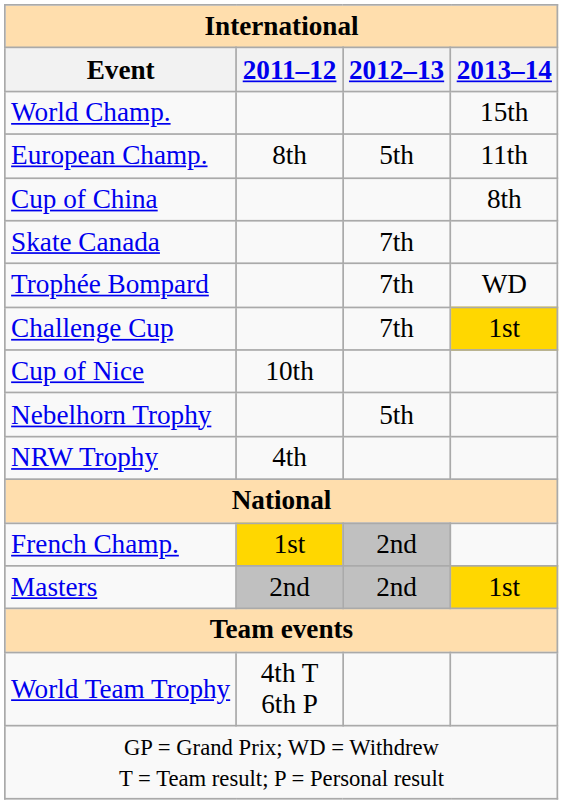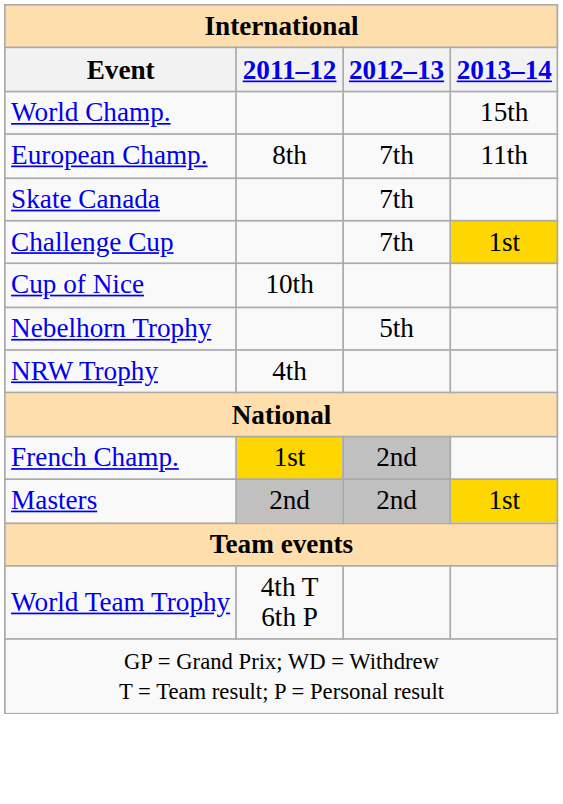European Champ. | 2012–13: 5th -> 7th
- row: Cup of China | 8th
- row: Trophée Bompard | 7th | WD
